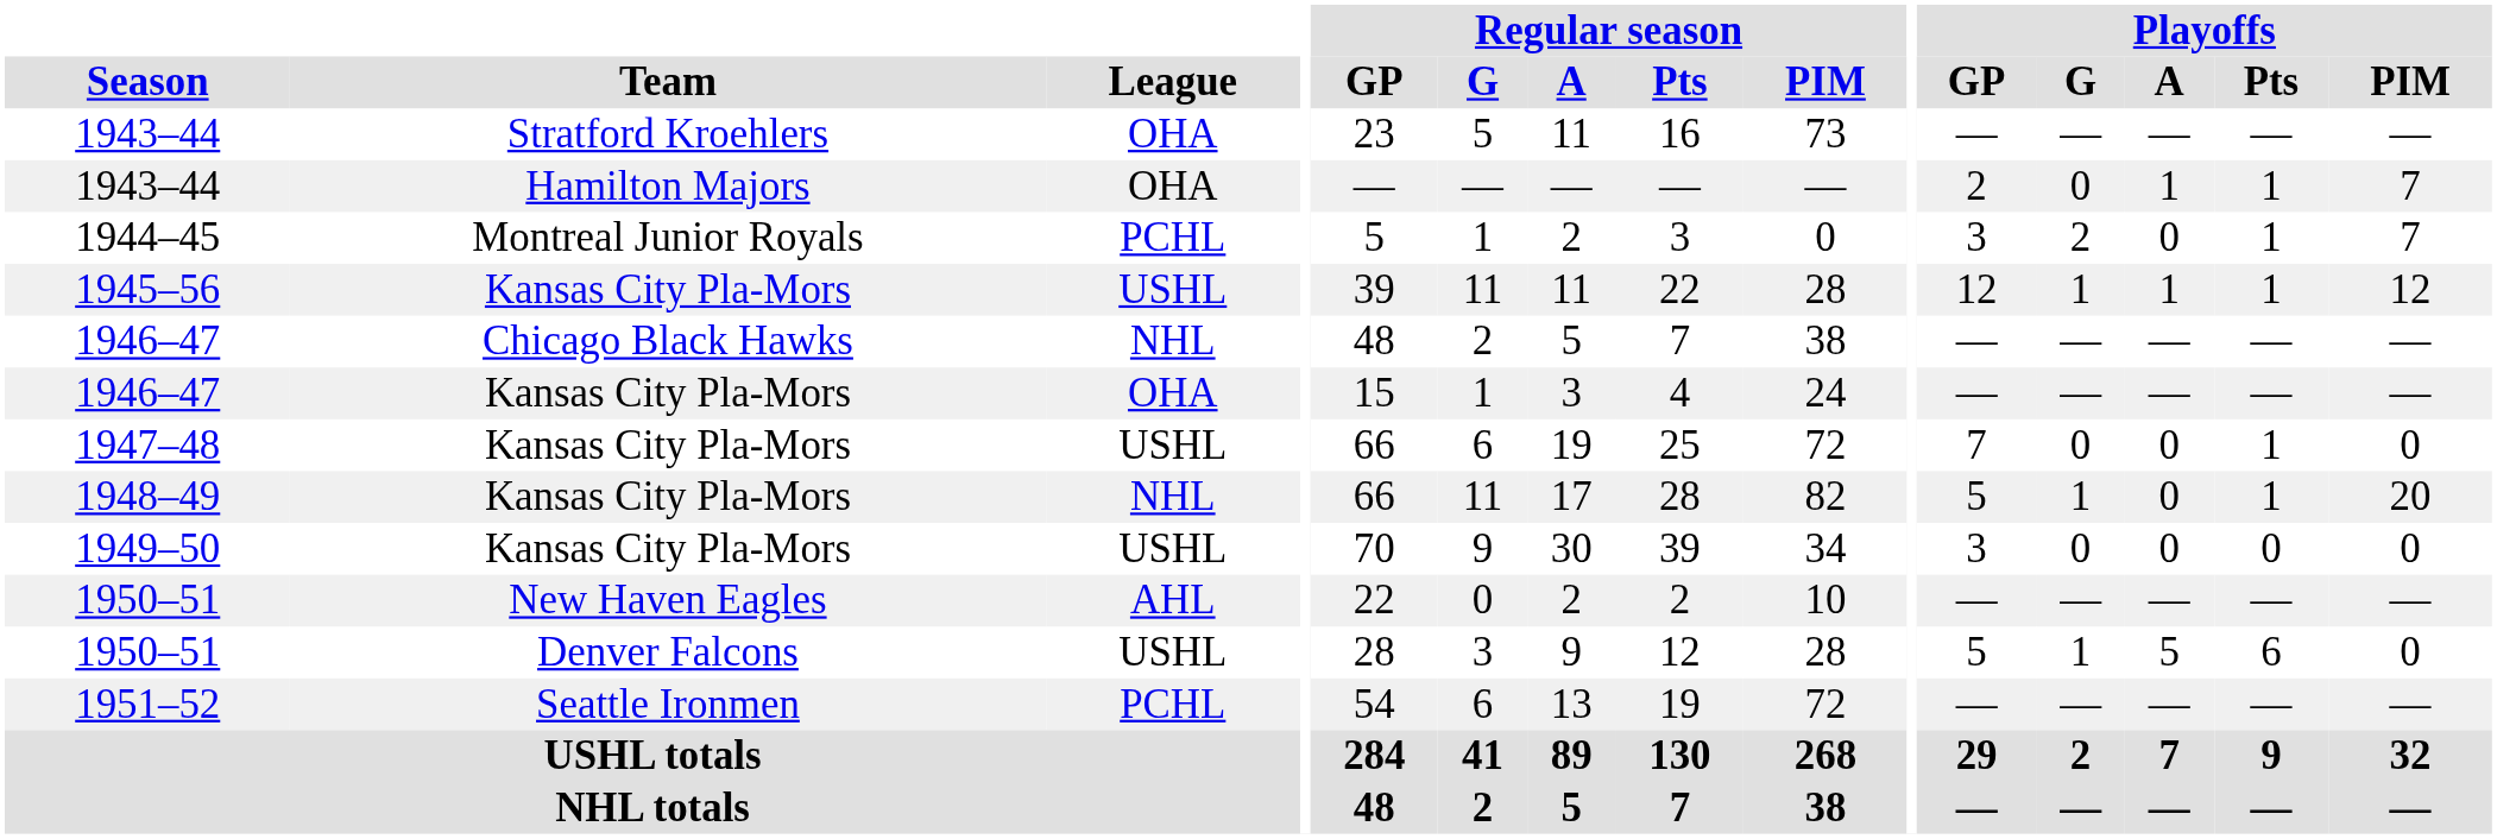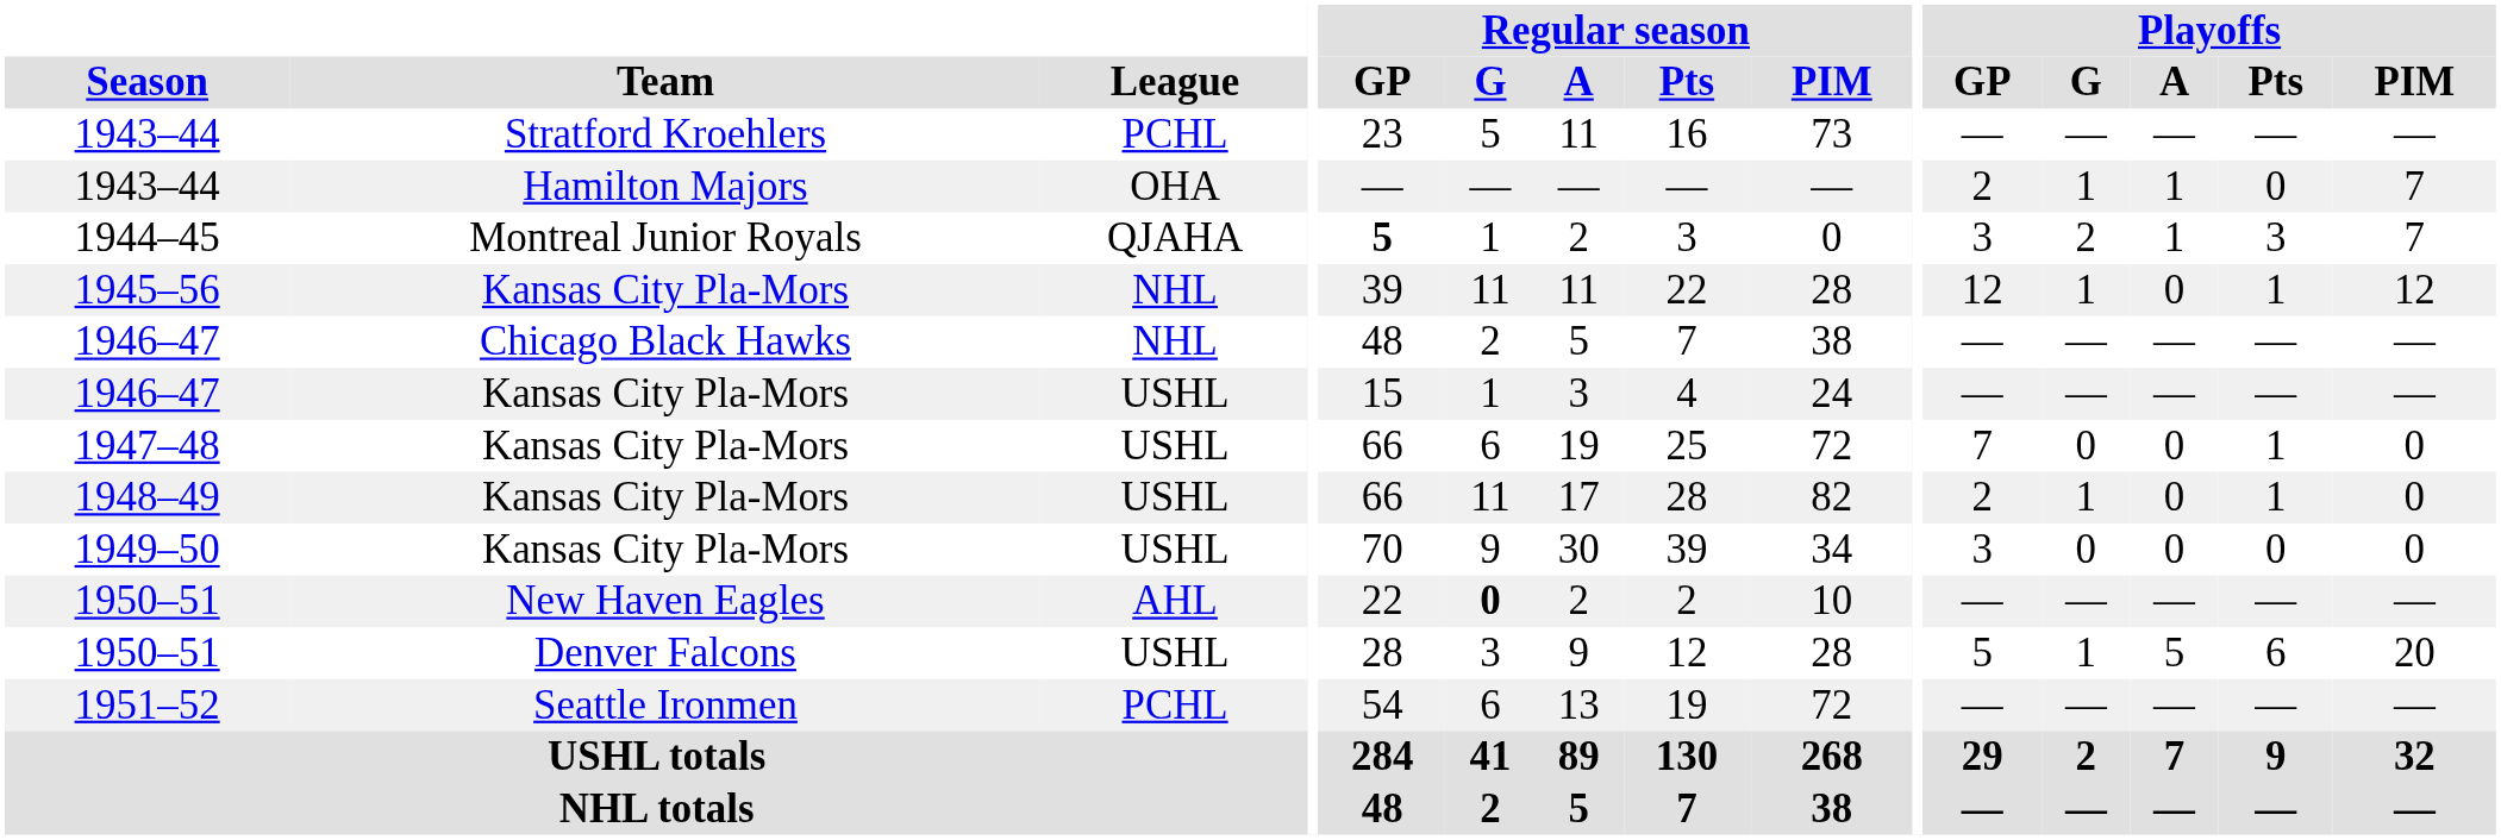1943–44 / Stratford Kroehlers | League: OHA -> PCHL
1943–44 / Hamilton Majors | Playoffs / G: 0 -> 1
1943–44 / Hamilton Majors | Playoffs / Pts: 1 -> 0
1944–45 | League: PCHL -> QJAHA
1944–45 | Regular season / GP: normal -> bold
1944–45 | Playoffs / A: 0 -> 1
1944–45 | Playoffs / Pts: 1 -> 3
1945–56 | League: USHL -> NHL
1945–56 | Playoffs / A: 1 -> 0
1946–47 / Kansas City Pla-Mors | League: OHA -> USHL
1948–49 | League: NHL -> USHL
1948–49 | Playoffs / GP: 5 -> 2
1948–49 | Playoffs / PIM: 20 -> 0
1950–51 / New Haven Eagles | Regular season / G: normal -> bold
1950–51 / Denver Falcons | Playoffs / PIM: 0 -> 20
